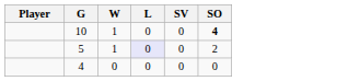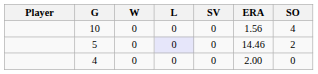+ column: ERA | 1.56 | 14.46 | 2.00
10 | W: 1 -> 0
10 | SO: bold -> normal
5 | W: 1 -> 0
